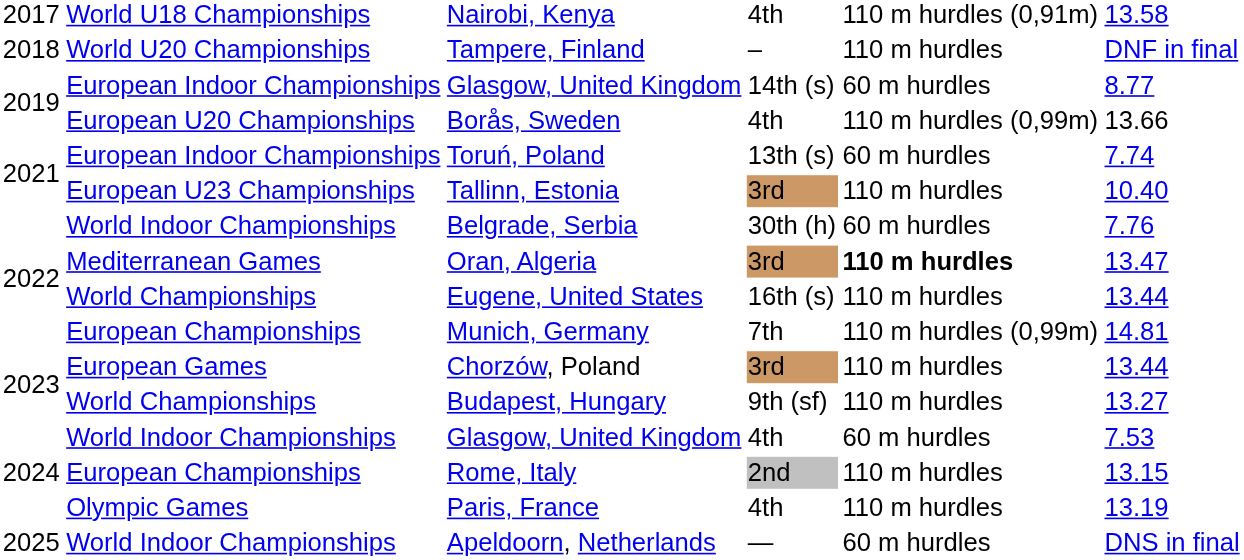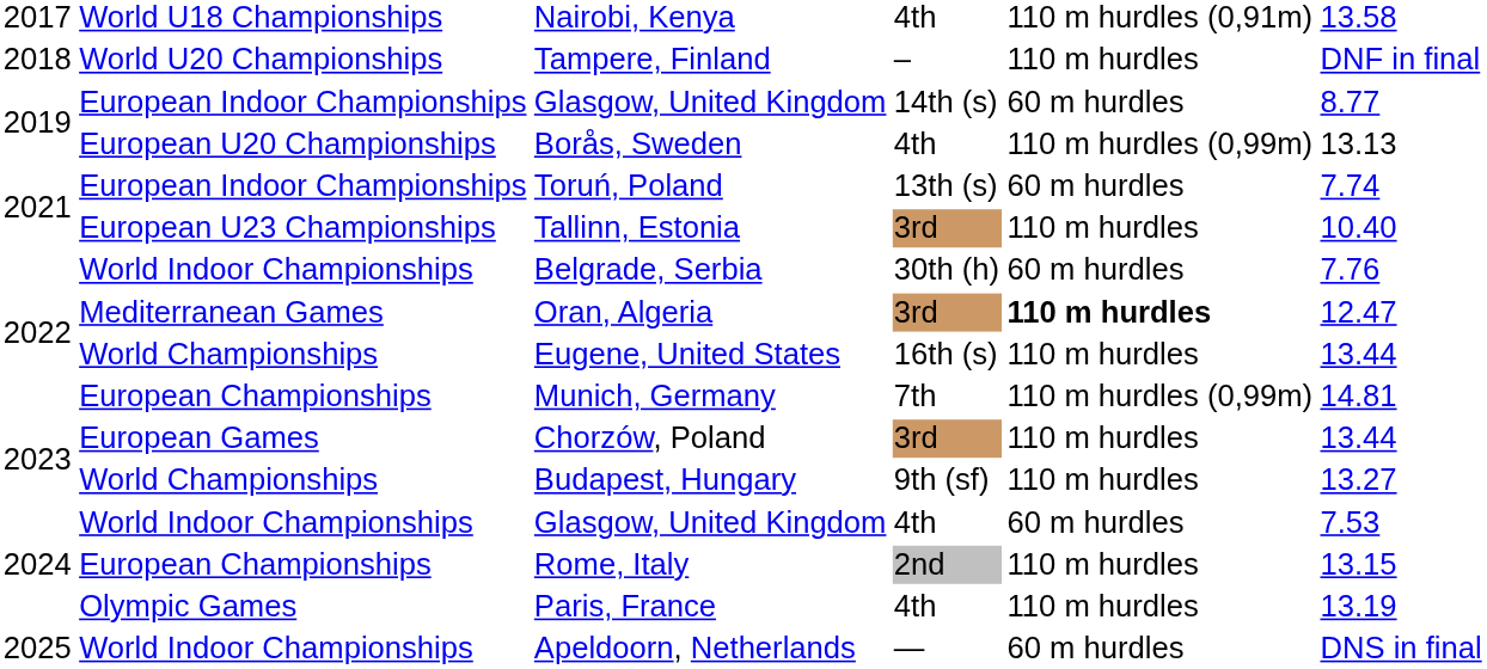Borås, Sweden | column 6: 13.66 -> 13.13
Oran, Algeria | column 6: 13.47 -> 12.47
